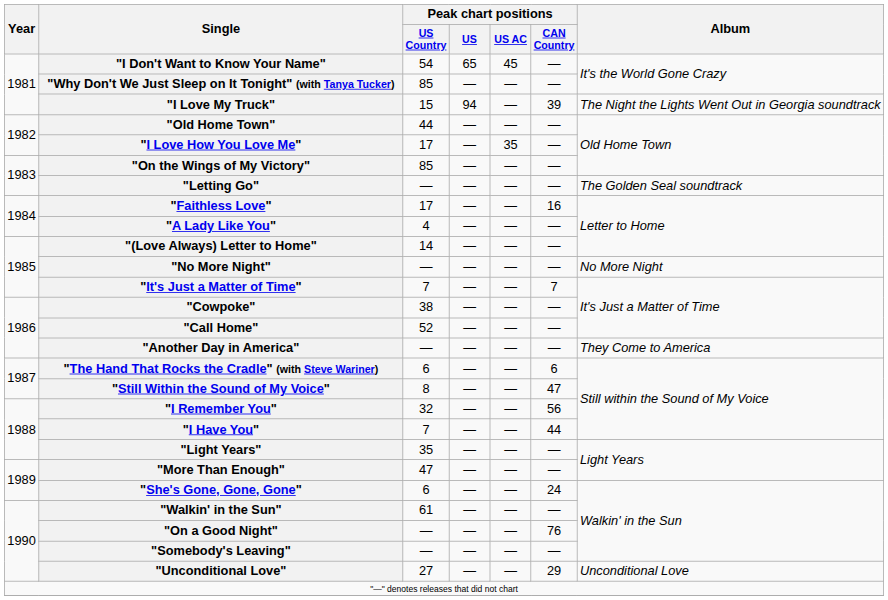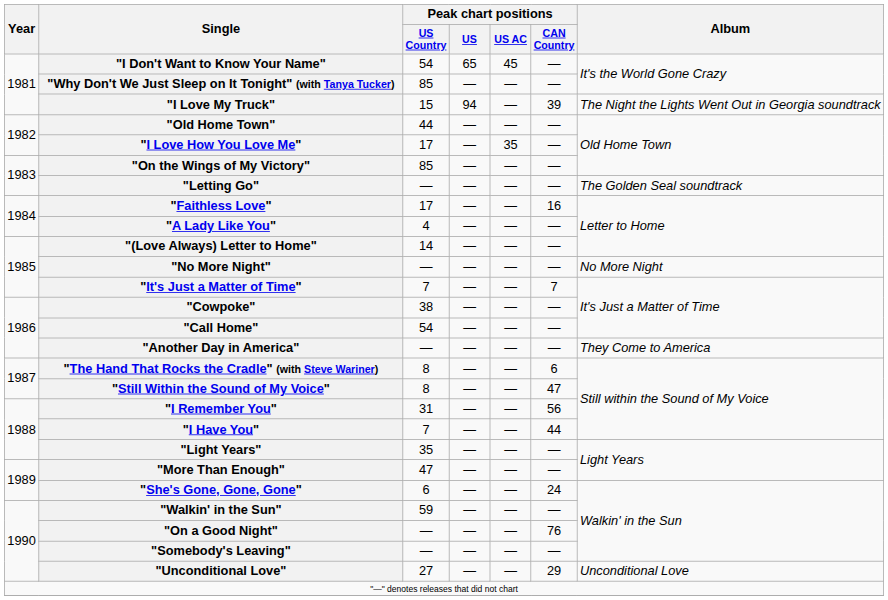"Call Home" | Peak chart positions / US Country: 52 -> 54
"The Hand That Rocks the Cradle" (with Steve Wariner) | Peak chart positions / US Country: 6 -> 8
"I Remember You" | Peak chart positions / US Country: 32 -> 31
"Walkin' in the Sun" | Peak chart positions / US Country: 61 -> 59
